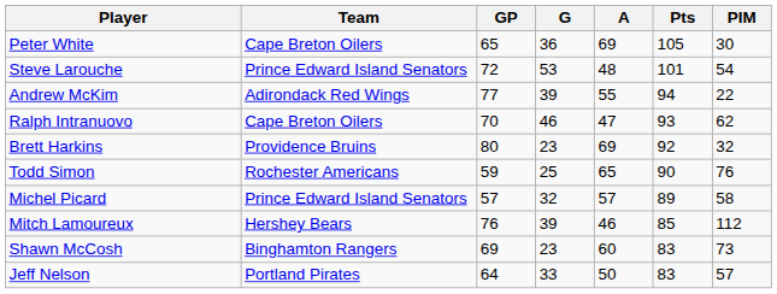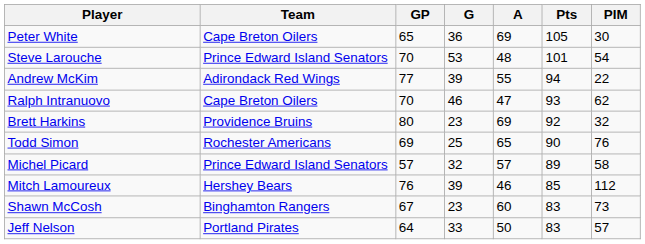Steve Larouche | GP: 72 -> 70
Todd Simon | GP: 59 -> 69
Shawn McCosh | GP: 69 -> 67
